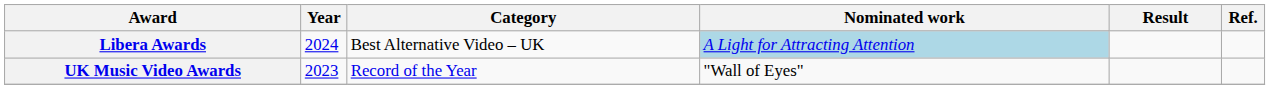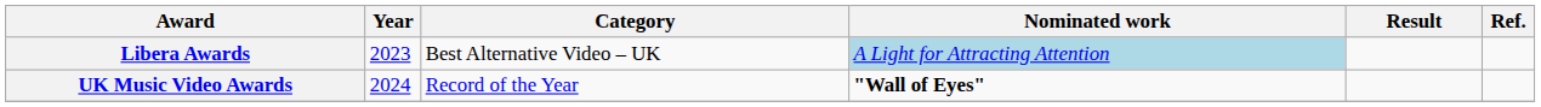Libera Awards | Year: 2024 -> 2023
UK Music Video Awards | Year: 2023 -> 2024
UK Music Video Awards | Nominated work: normal -> bold
